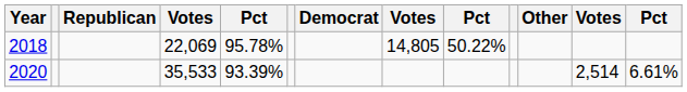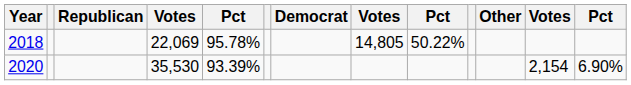2020 | column 4: 35,533 -> 35,530
2020 | column 12: 2,514 -> 2,154
2020 | column 13: 6.61% -> 6.90%
